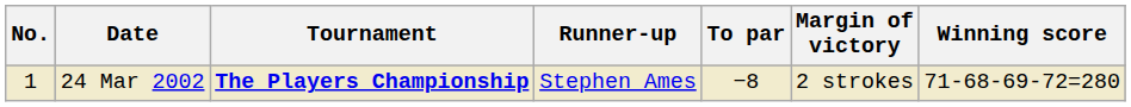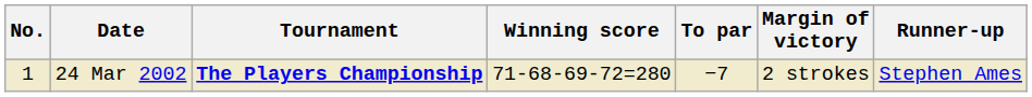columns swapped: Winning score <-> Runner-up
24 Mar 2002 | To par: −8 -> −7
